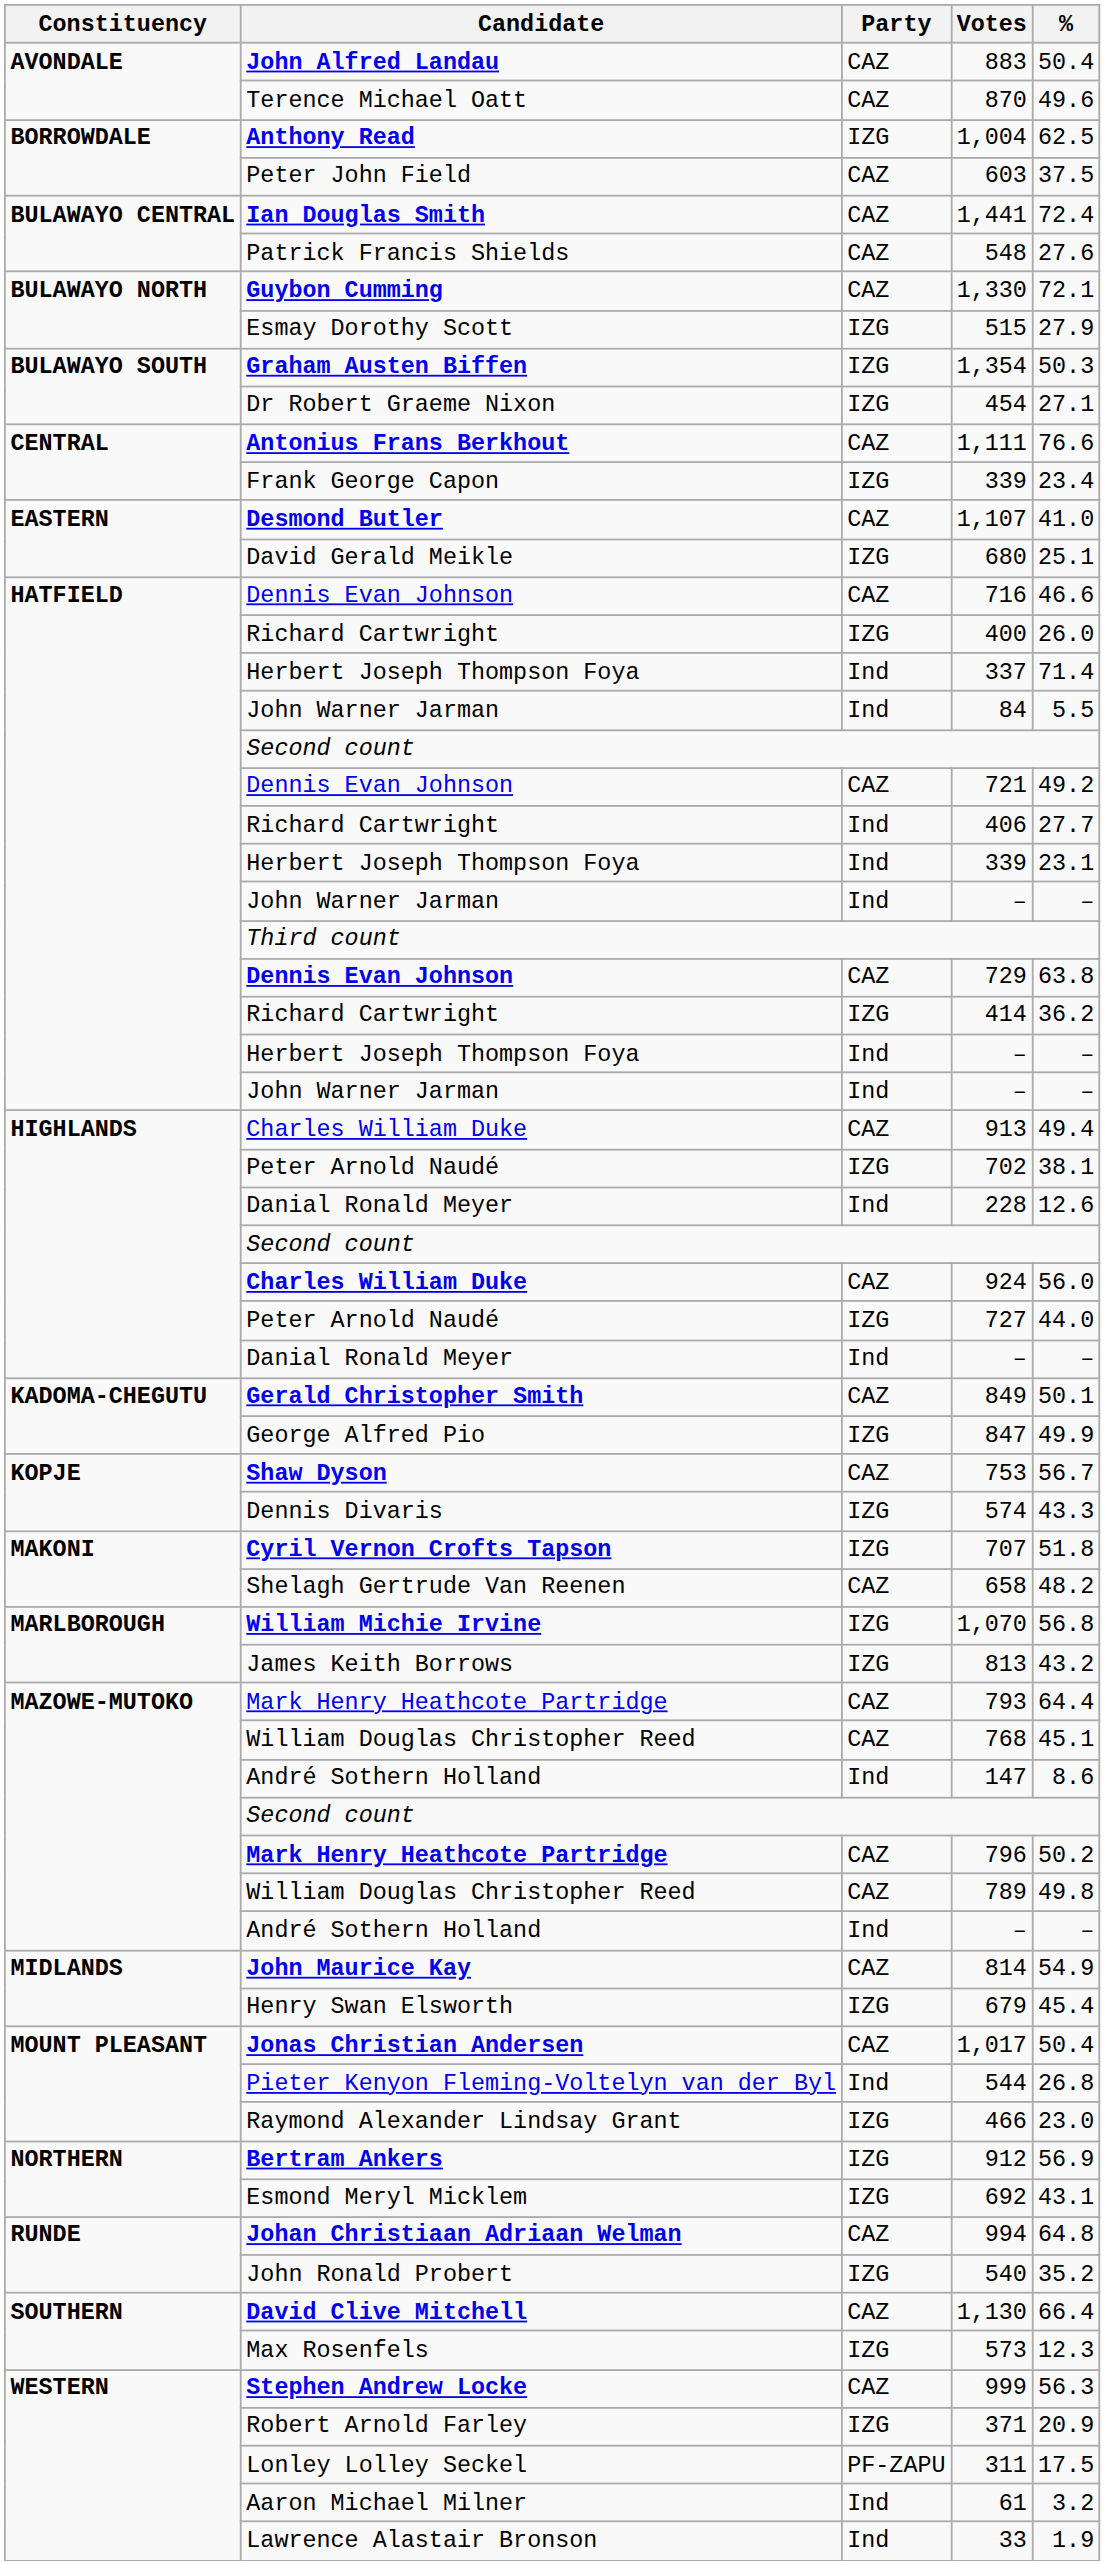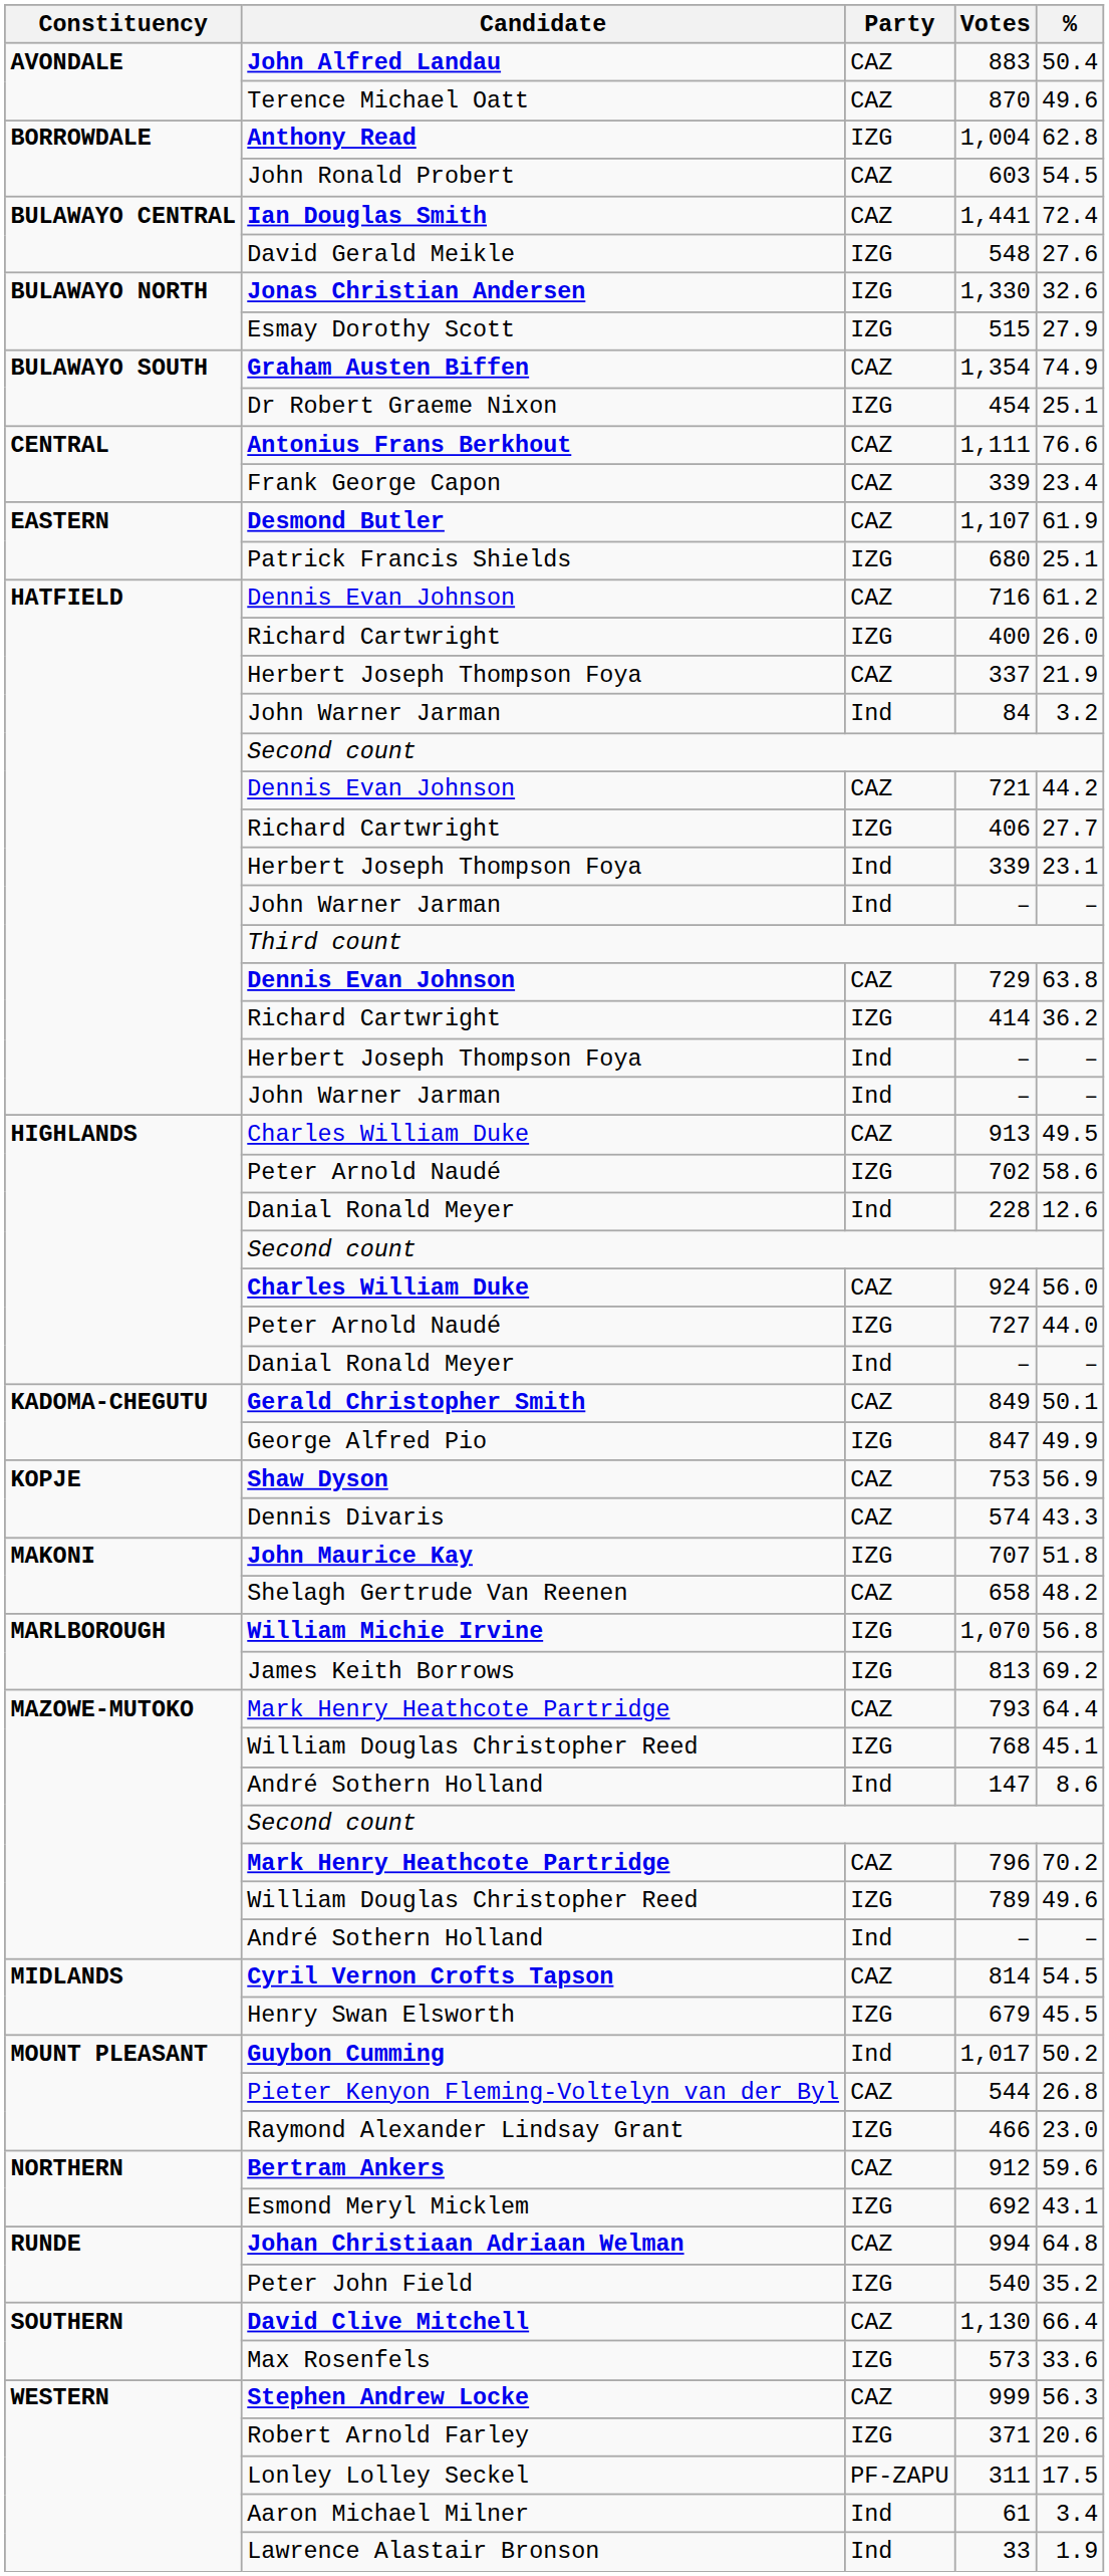1,004 | %: 62.5 -> 62.8
603 | Candidate: Peter John Field -> John Ronald Probert
603 | %: 37.5 -> 54.5
548 | Candidate: Patrick Francis Shields -> David Gerald Meikle
548 | Party: CAZ -> IZG
1,330 | Candidate: Guybon Cumming -> Jonas Christian Andersen
1,330 | Party: CAZ -> IZG
1,330 | %: 72.1 -> 32.6
1,354 | Party: IZG -> CAZ
1,354 | %: 50.3 -> 74.9
454 | %: 27.1 -> 25.1
CENTRAL / 339 | Party: IZG -> CAZ
1,107 | %: 41.0 -> 61.9
680 | Candidate: David Gerald Meikle -> Patrick Francis Shields
716 | %: 46.6 -> 61.2
337 | Party: Ind -> CAZ
337 | %: 71.4 -> 21.9
84 | %: 5.5 -> 3.2
721 | %: 49.2 -> 44.2
406 | Party: Ind -> IZG
913 | %: 49.4 -> 49.5
702 | %: 38.1 -> 58.6
753 | %: 56.7 -> 56.9
574 | Party: IZG -> CAZ
707 | Candidate: Cyril Vernon Crofts Tapson -> John Maurice Kay
813 | %: 43.2 -> 69.2
768 | Party: CAZ -> IZG
796 | %: 50.2 -> 70.2
789 | Party: CAZ -> IZG
789 | %: 49.8 -> 49.6
814 | Candidate: John Maurice Kay -> Cyril Vernon Crofts Tapson
814 | %: 54.9 -> 54.5
679 | %: 45.4 -> 45.5
1,017 | Candidate: Jonas Christian Andersen -> Guybon Cumming
1,017 | Party: CAZ -> Ind
1,017 | %: 50.4 -> 50.2
544 | Party: Ind -> CAZ
912 | Party: IZG -> CAZ
912 | %: 56.9 -> 59.6
540 | Candidate: John Ronald Probert -> Peter John Field
573 | %: 12.3 -> 33.6
371 | %: 20.9 -> 20.6
61 | %: 3.2 -> 3.4
